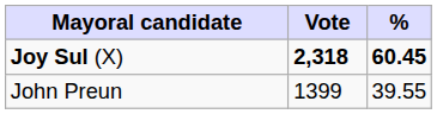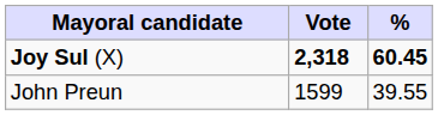John Preun | Vote: 1399 -> 1599
